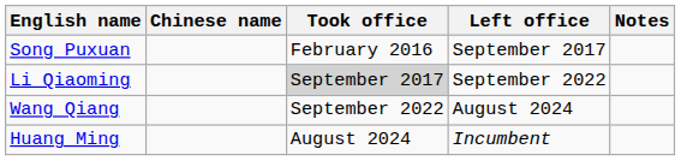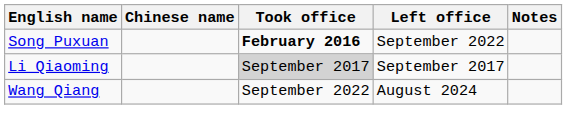Song Puxuan | Took office: normal -> bold
Song Puxuan | Left office: September 2017 -> September 2022
Li Qiaoming | Left office: September 2022 -> September 2017
- row: Huang Ming | August 2024 | Incumbent
